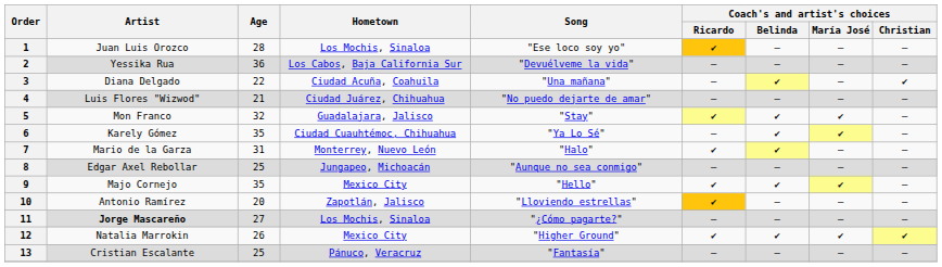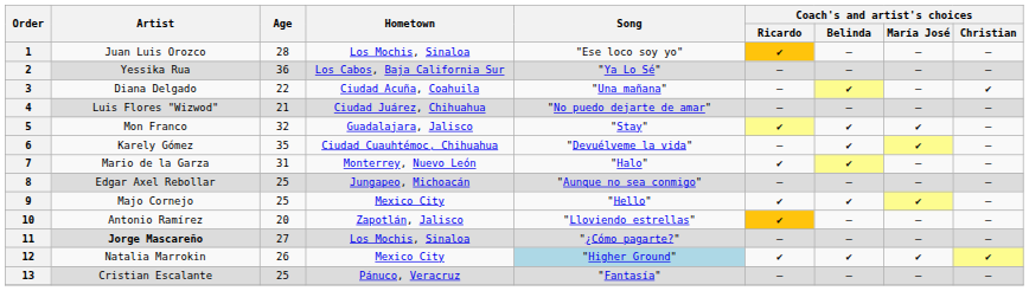2 | Song: "Devuélveme la vida" -> "Ya Lo Sé"
6 | Song: "Ya Lo Sé" -> "Devuélveme la vida"
9 | Age: 35 -> 25
12 | Song: no background -> lightblue background
